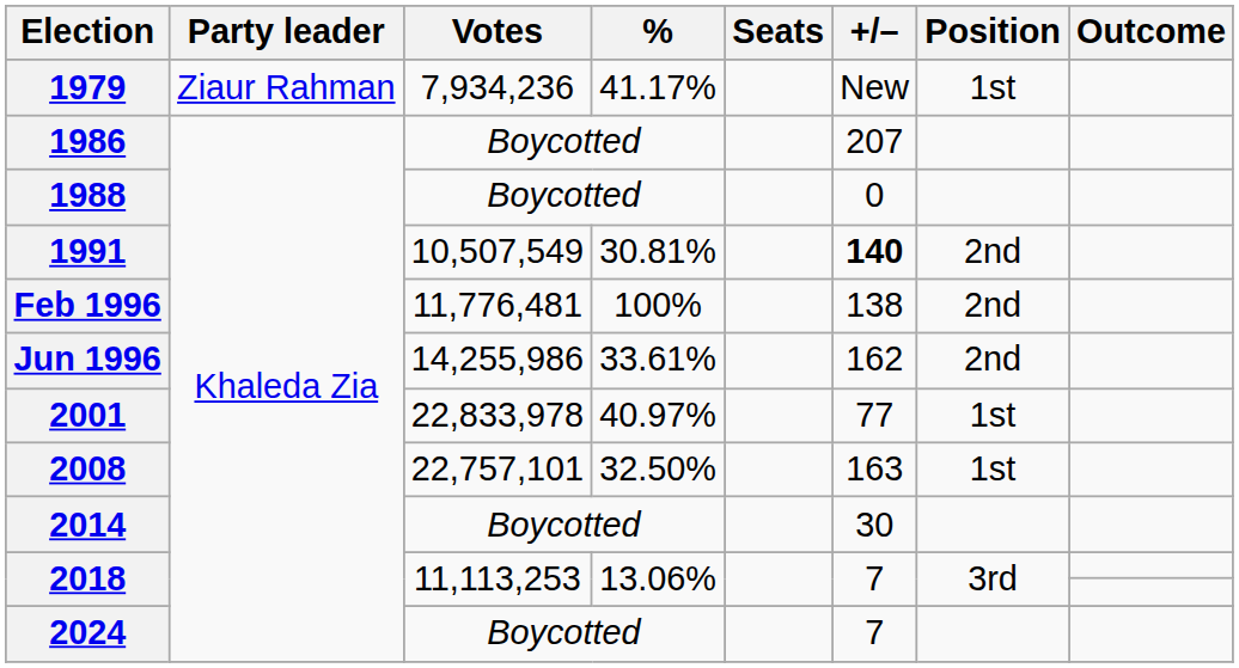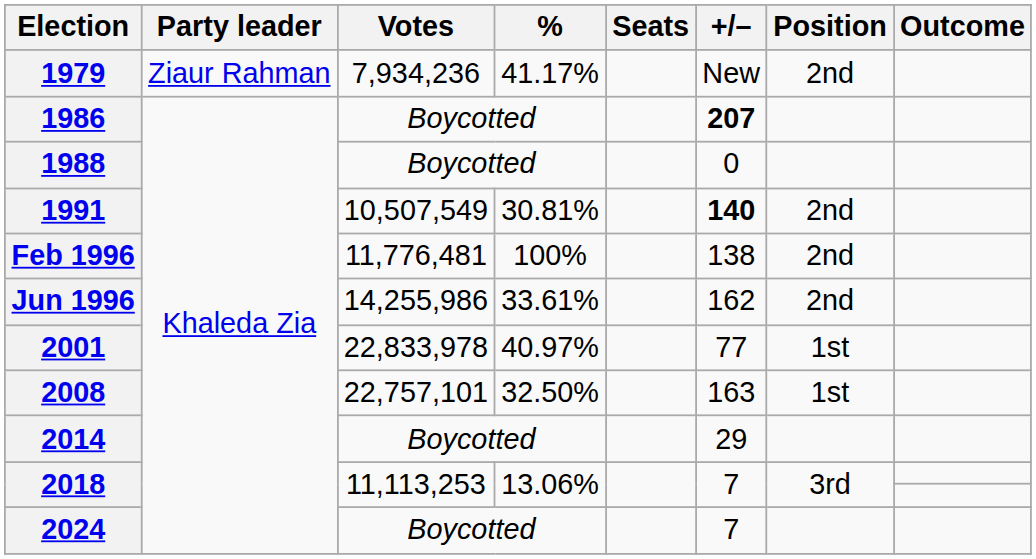1979 | Position: 1st -> 2nd
1986 | +/–: normal -> bold
2014 | +/–: 30 -> 29
